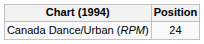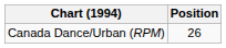Canada Dance/Urban (RPM) | Position: 24 -> 26
